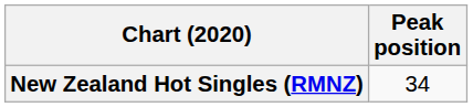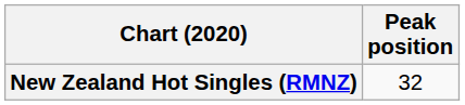New Zealand Hot Singles (RMNZ) | Peak position: 34 -> 32
